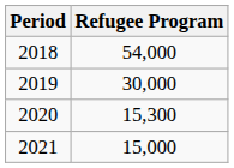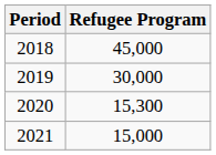2018 | Refugee Program: 54,000 -> 45,000
